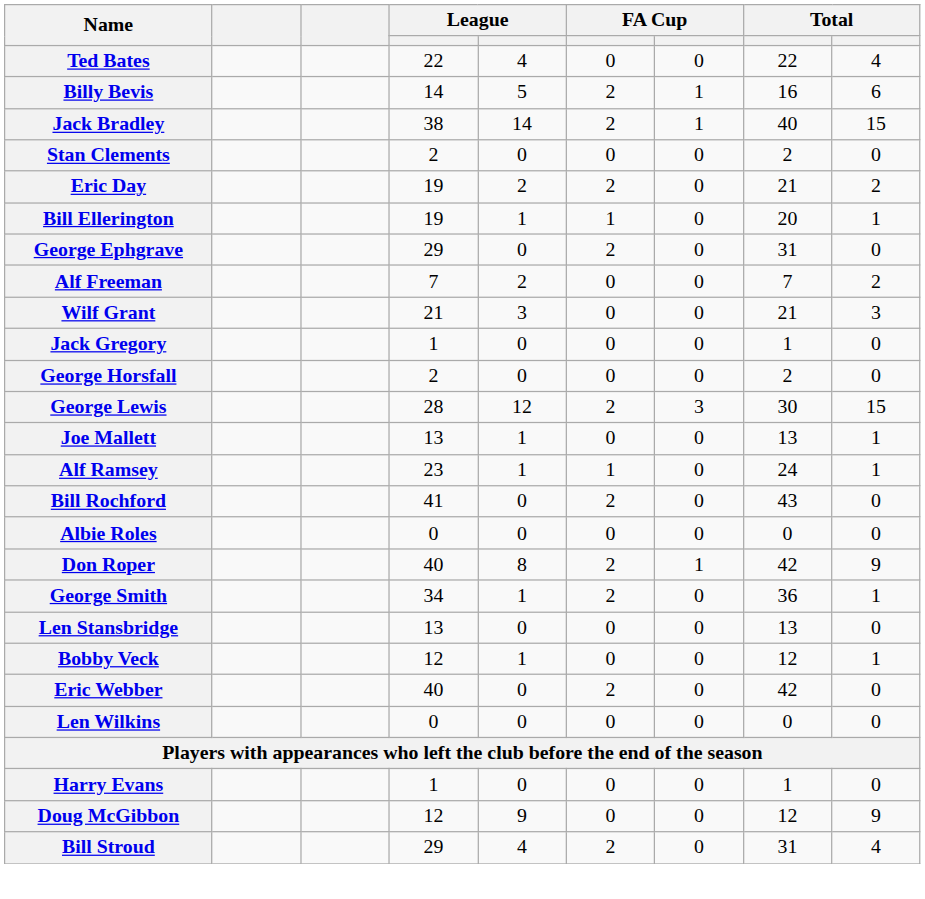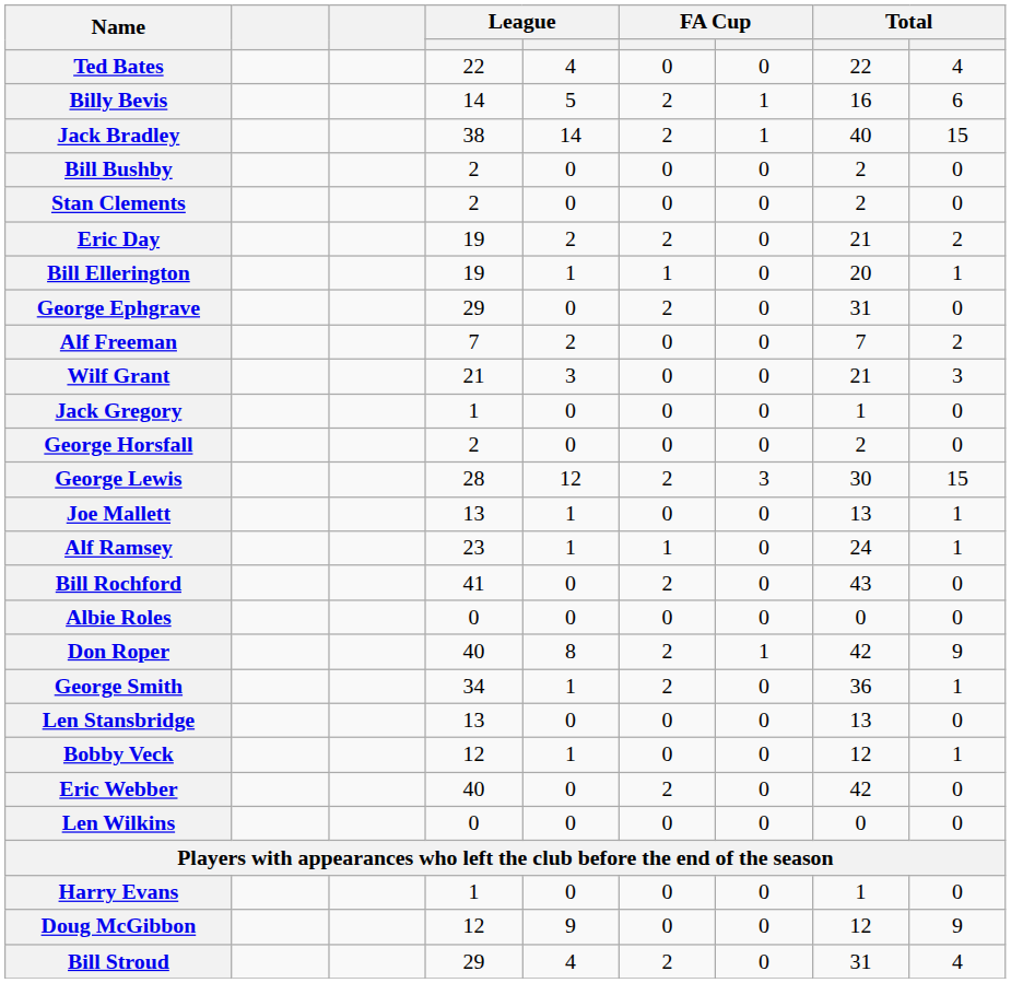+ row: Bill Bushby | 2 | 0 | 0 | 0 | 2 | 0
